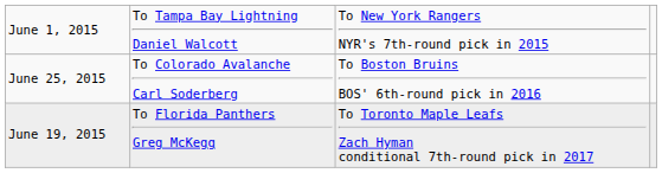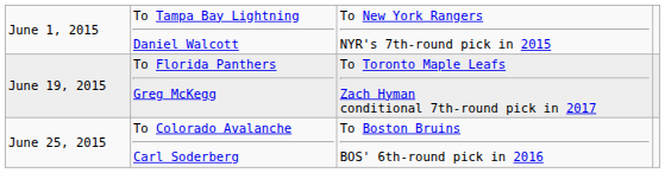rows swapped: June 19, 2015 <-> June 25, 2015
